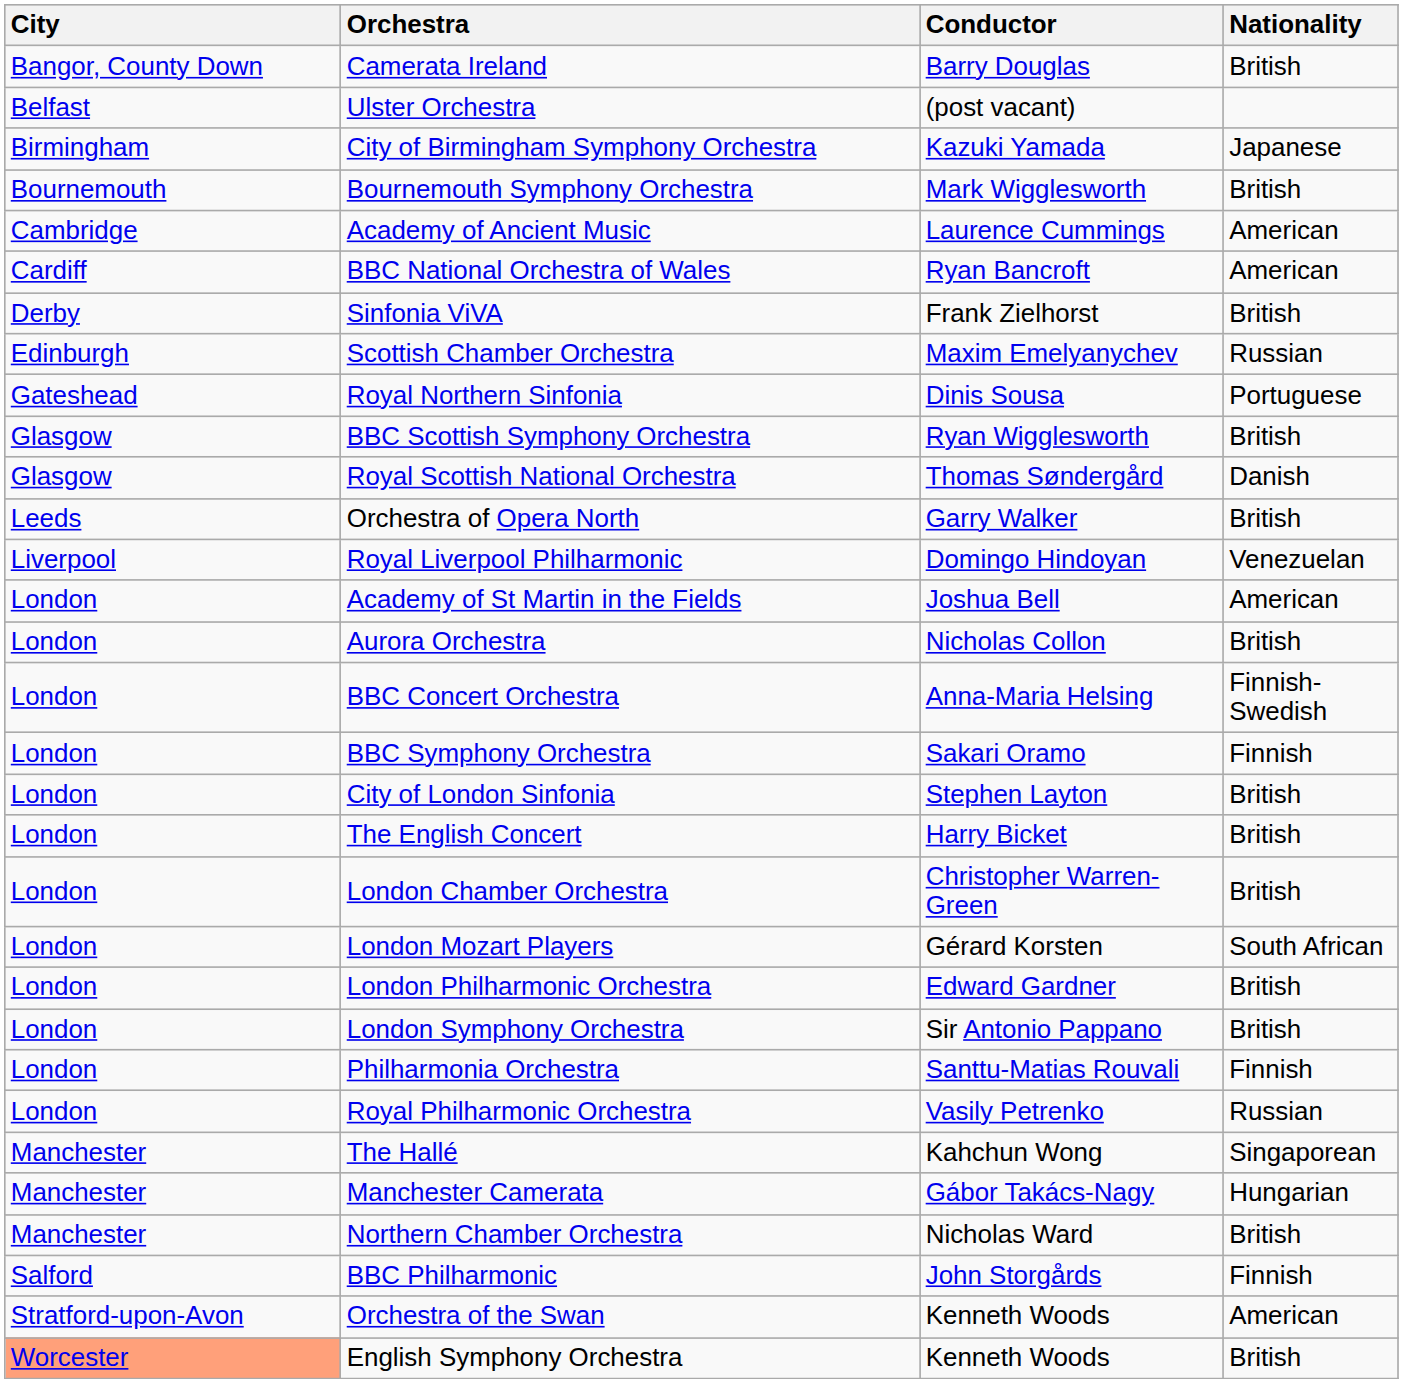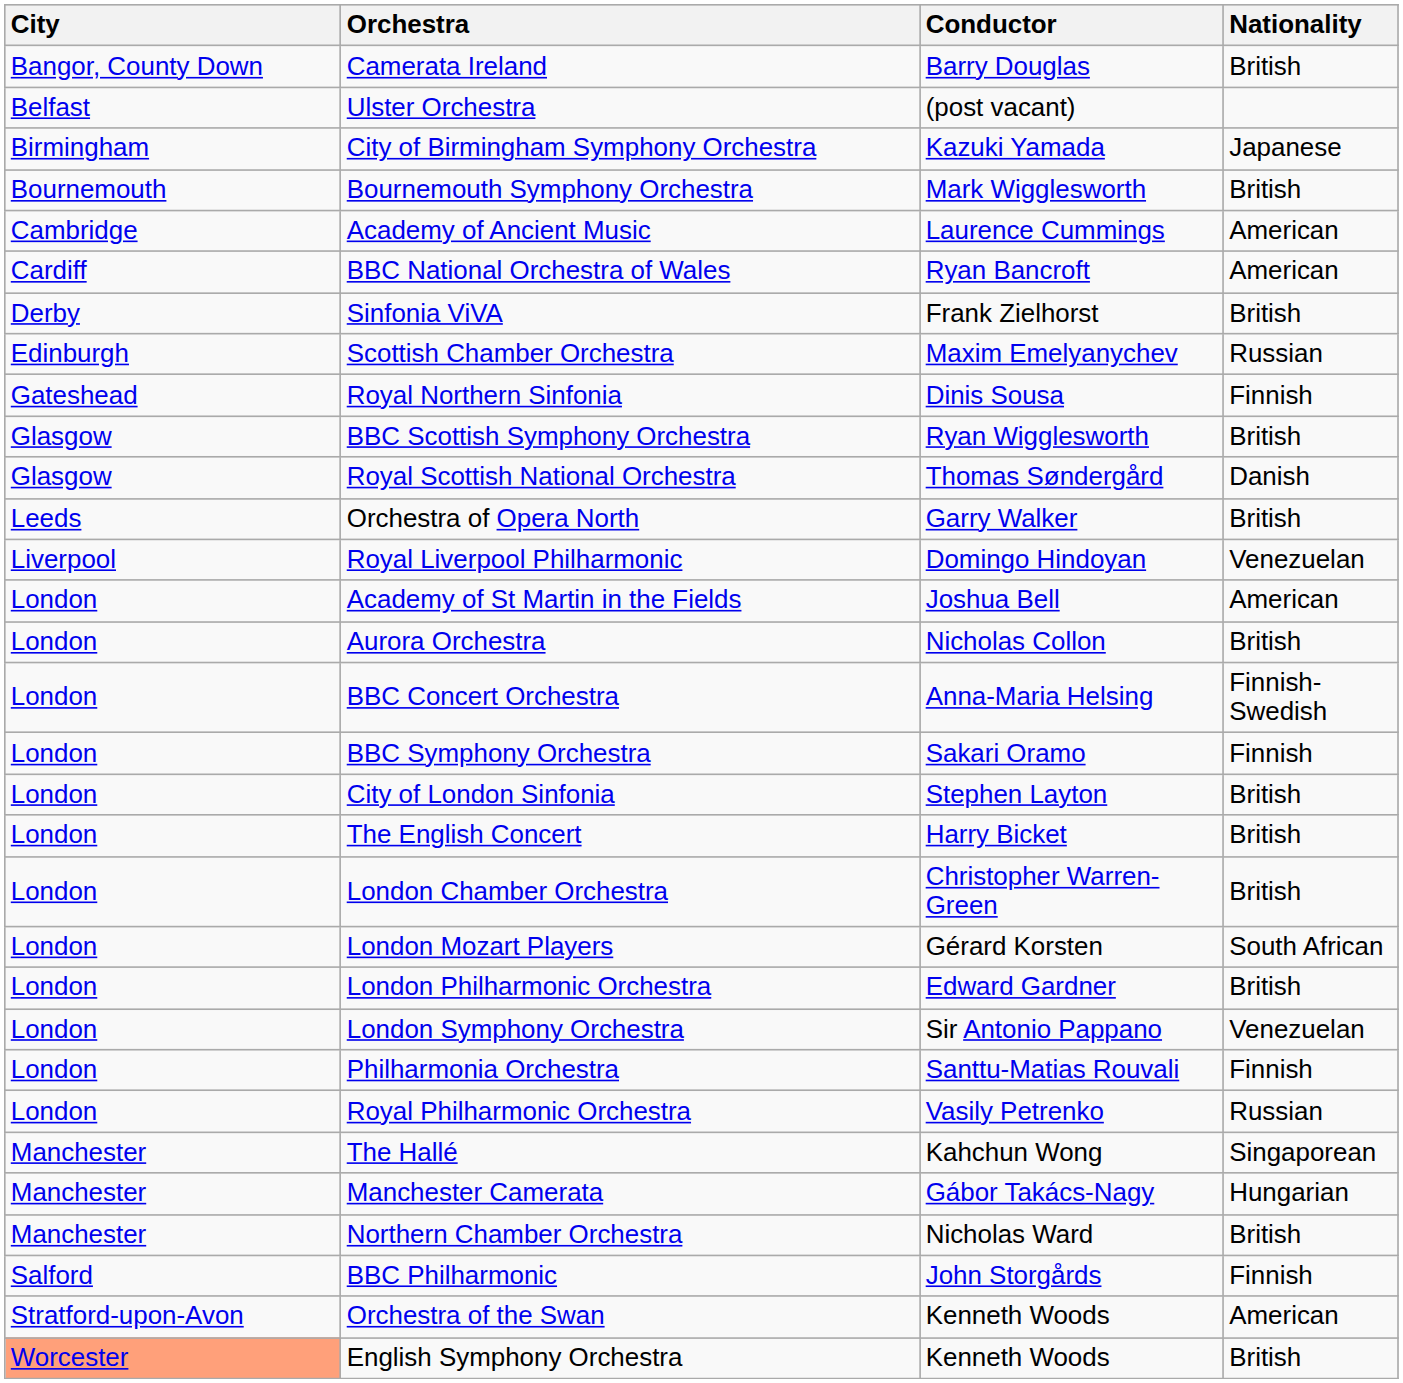Royal Northern Sinfonia | Nationality: Portuguese -> Finnish
London Symphony Orchestra | Nationality: British -> Venezuelan
